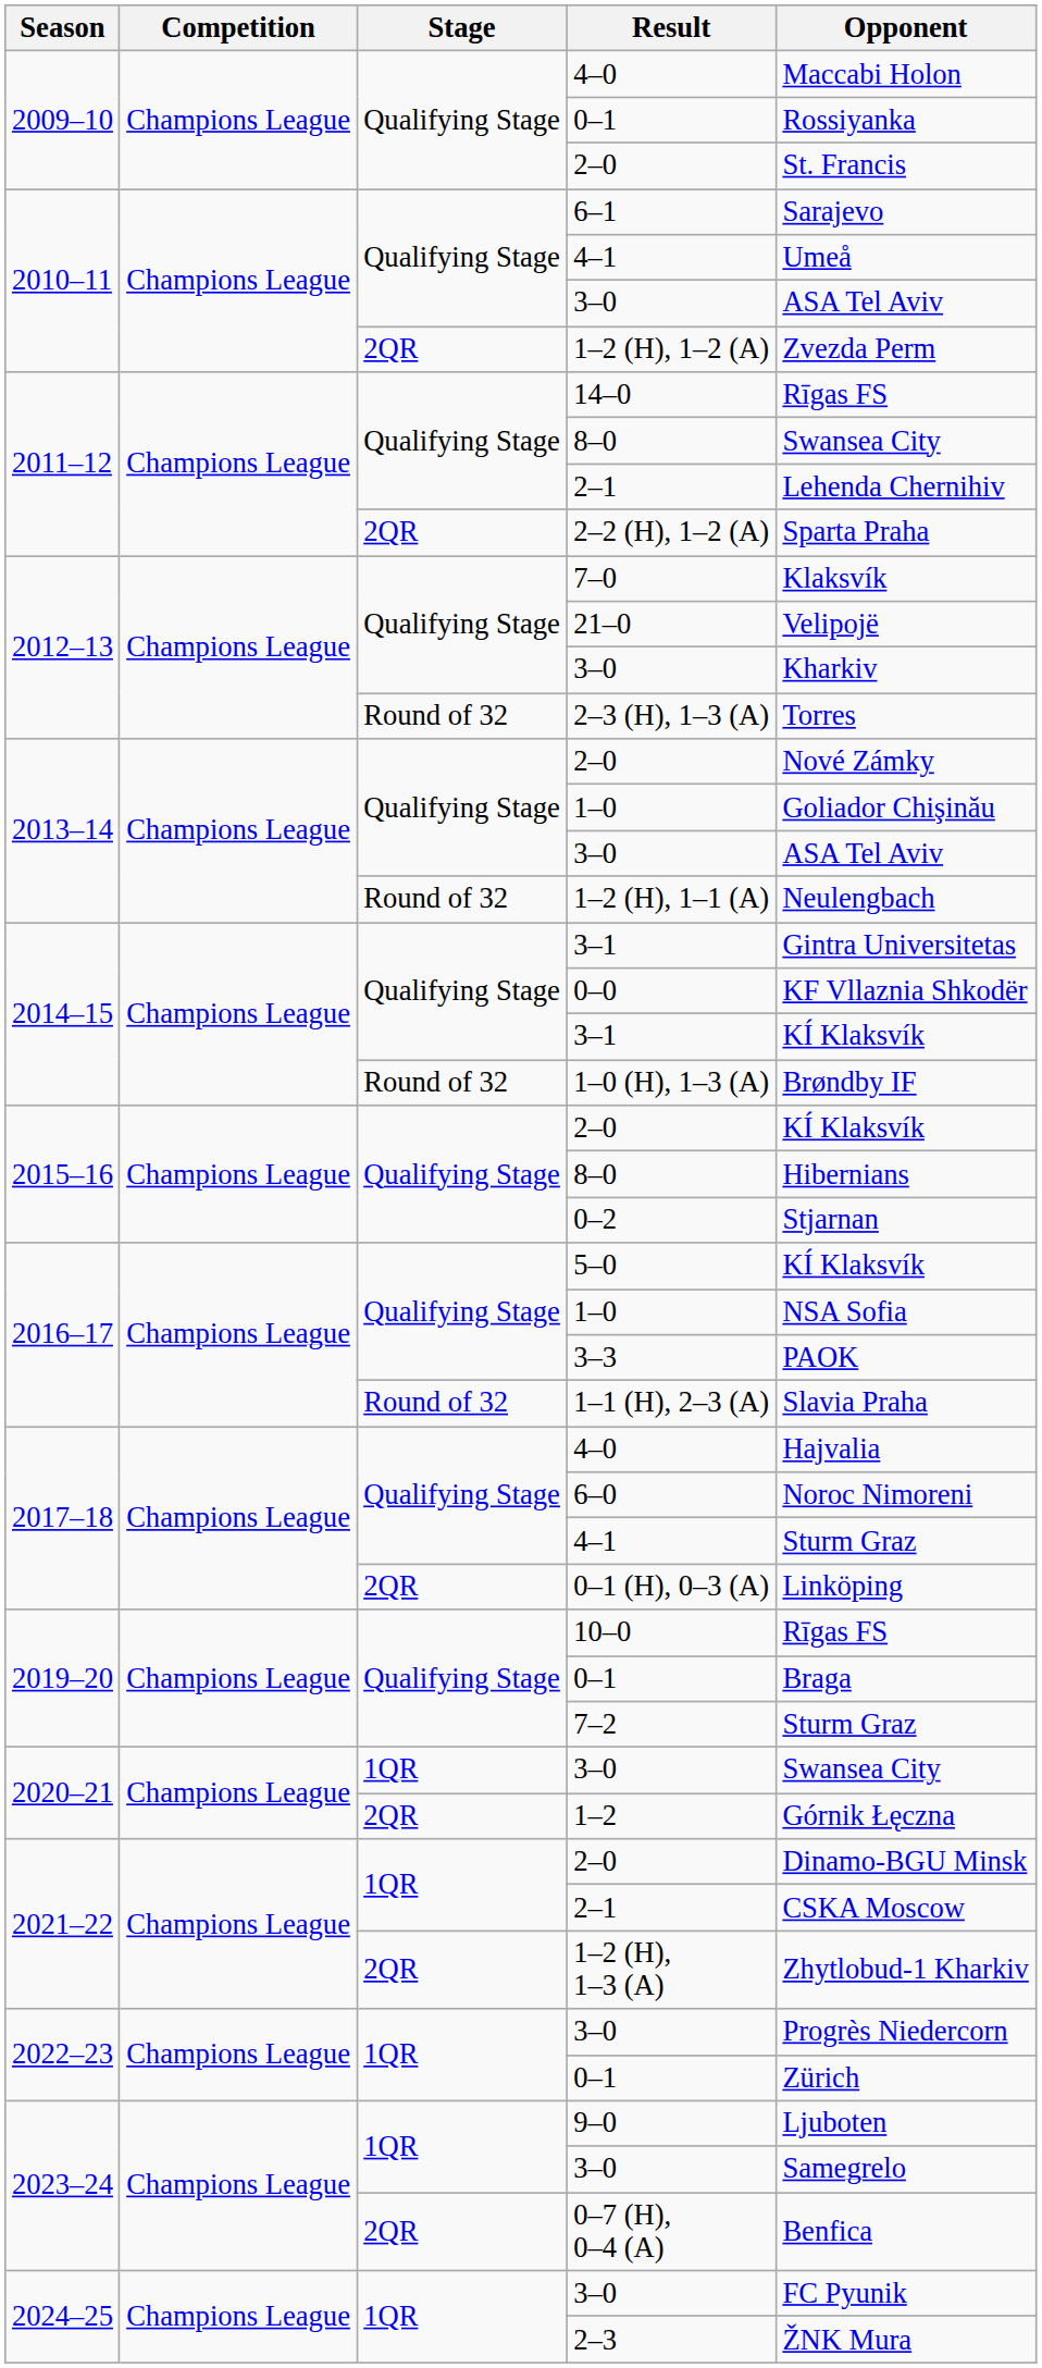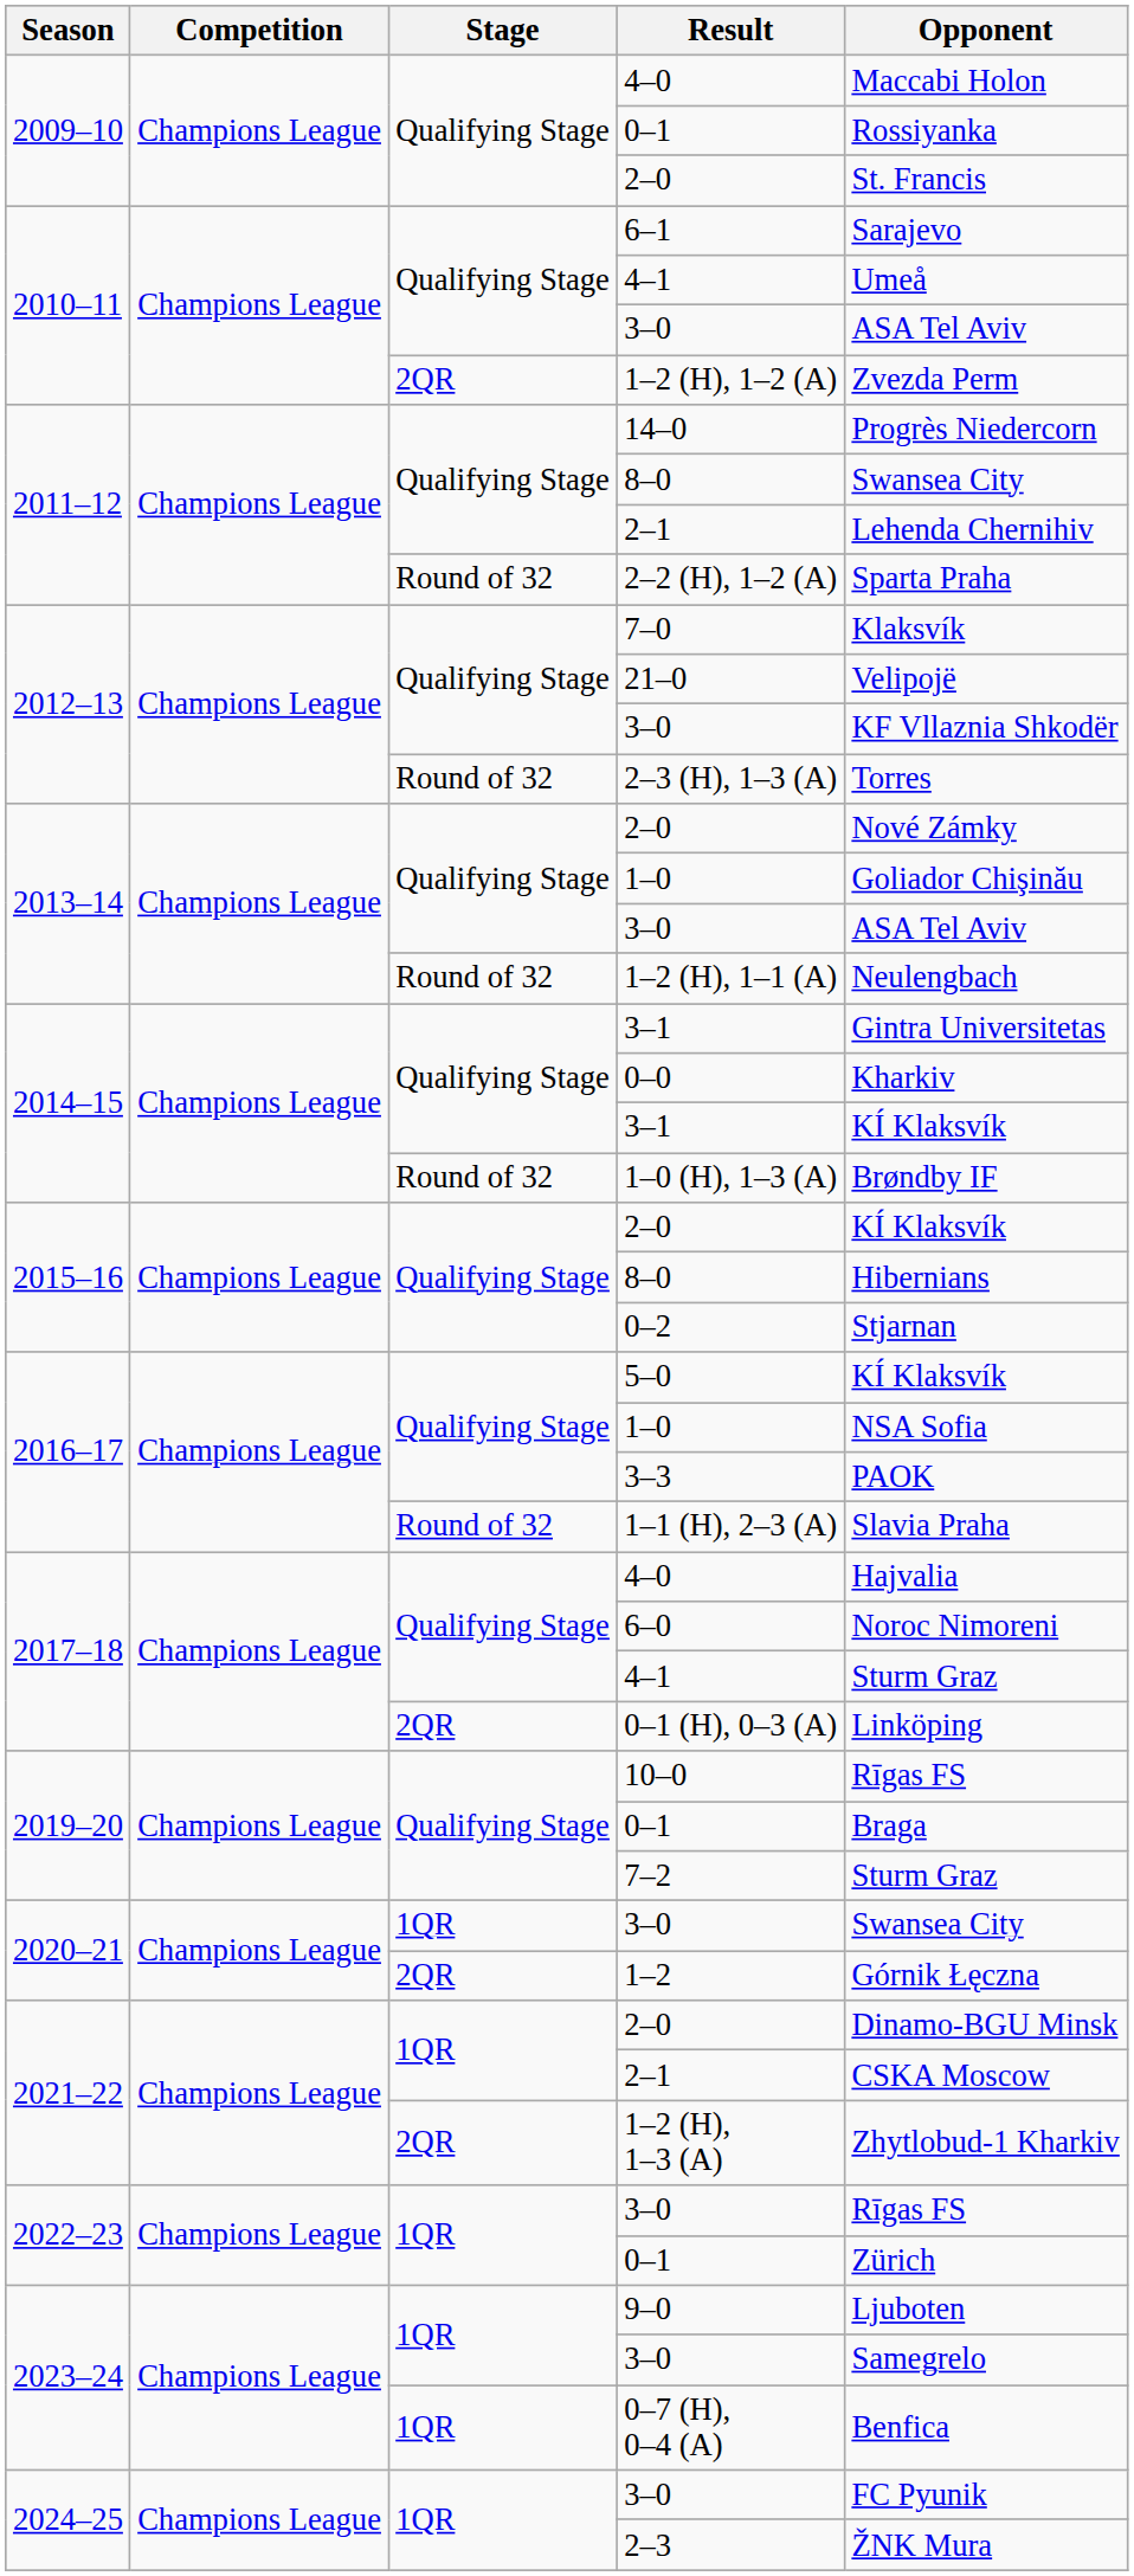14–0 | Opponent: Rīgas FS -> Progrès Niedercorn
2–2 (H), 1–2 (A) | Stage: 2QR -> Round of 32
2012–13 / 3–0 | Opponent: Kharkiv -> KF Vllaznia Shkodër
0–0 | Opponent: KF Vllaznia Shkodër -> Kharkiv
2022–23 / 3–0 | Opponent: Progrès Niedercorn -> Rīgas FS
0–7 (H), 0–4 (A) | Stage: 2QR -> 1QR
